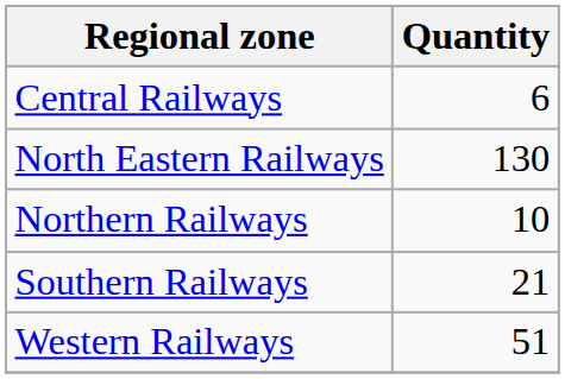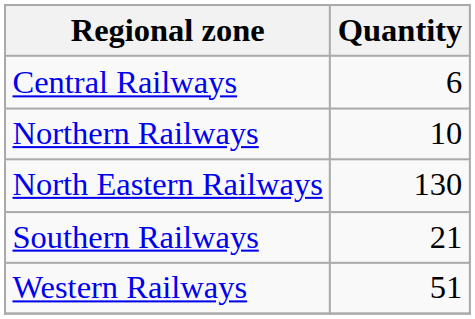rows swapped: Northern Railways <-> North Eastern Railways
